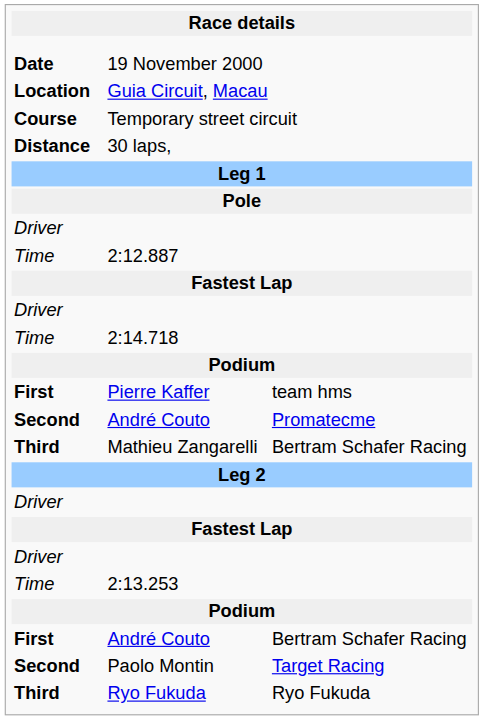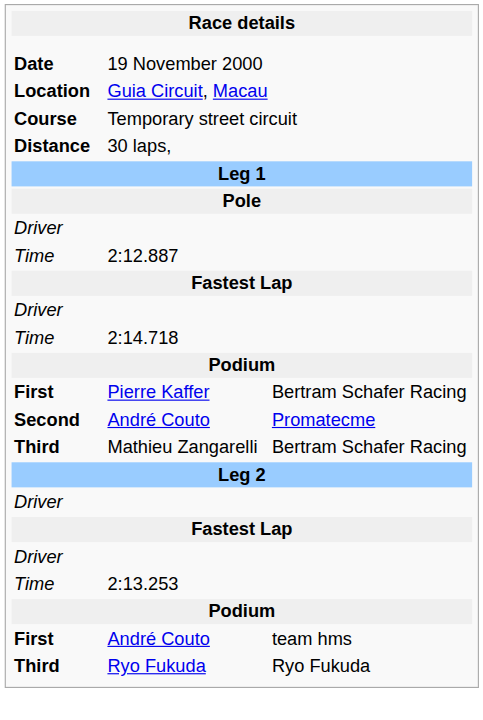Pierre Kaffer | column 3: team hms -> Bertram Schafer Racing
First / André Couto | column 3: Bertram Schafer Racing -> team hms
- row: Second | Paolo Montin | Target Racing
